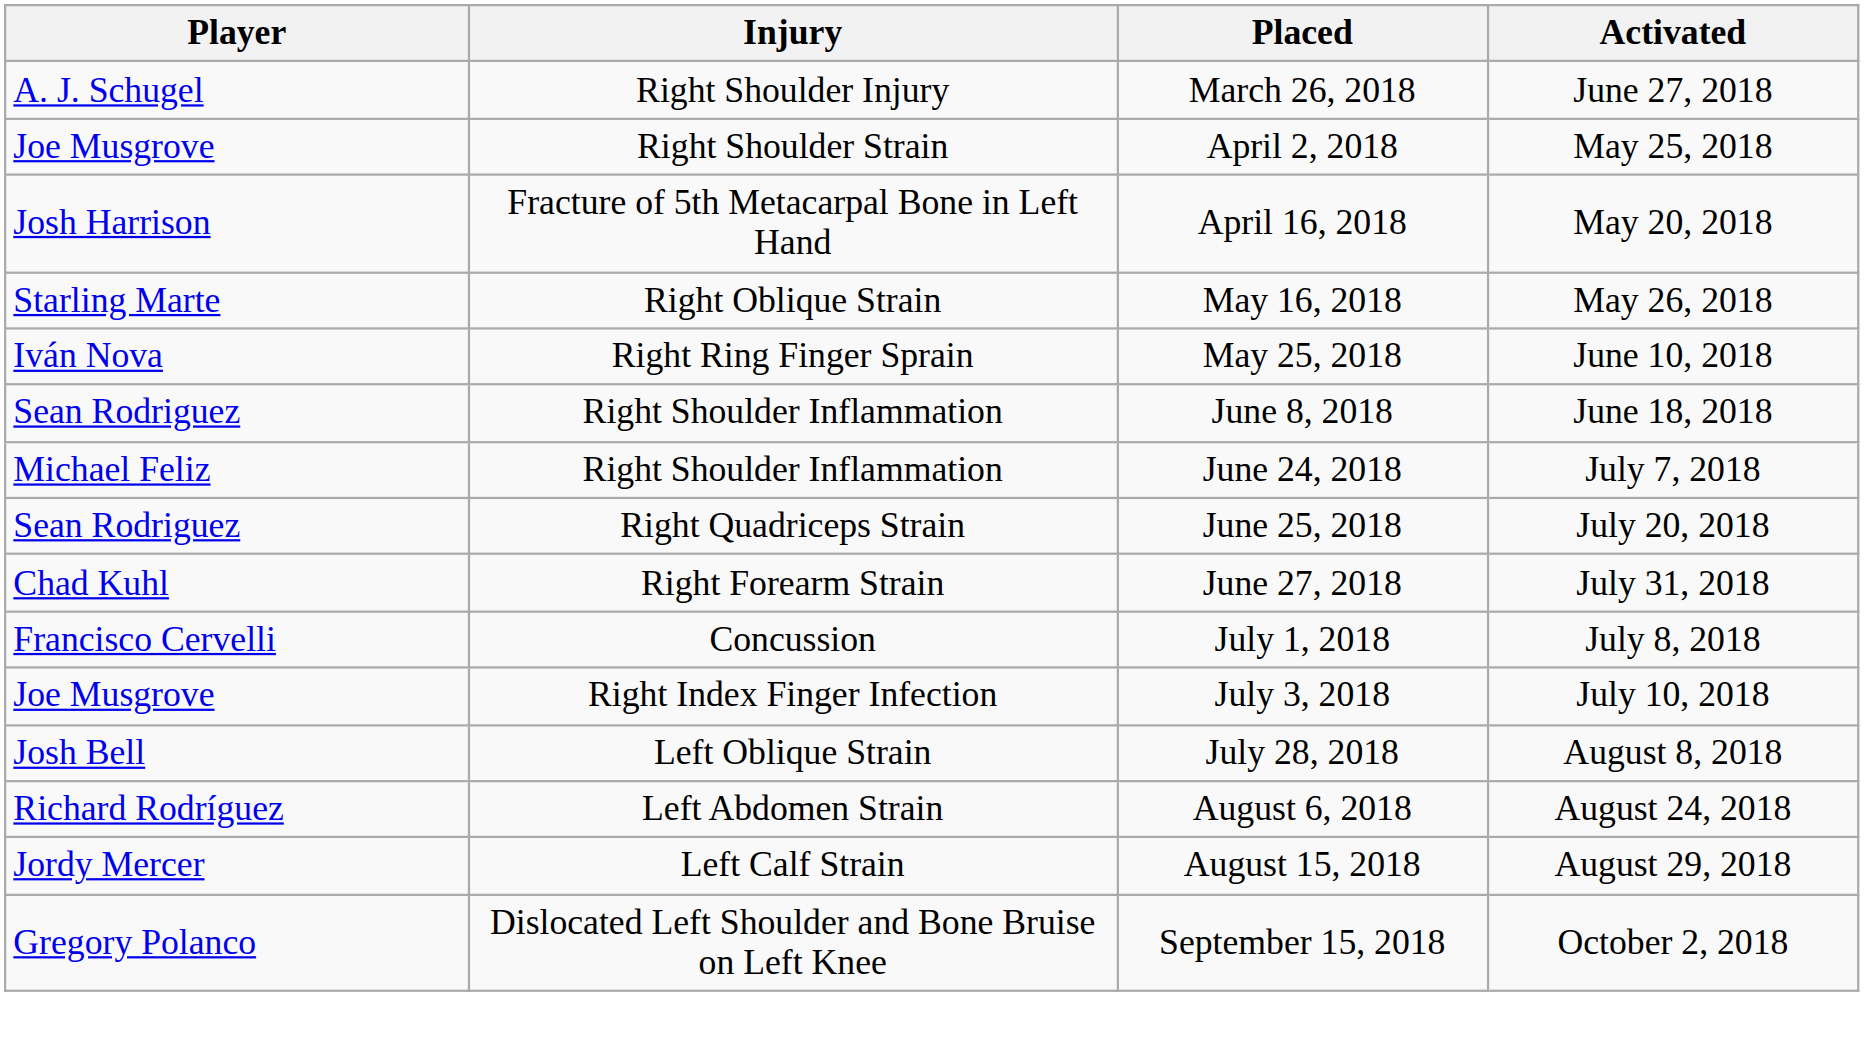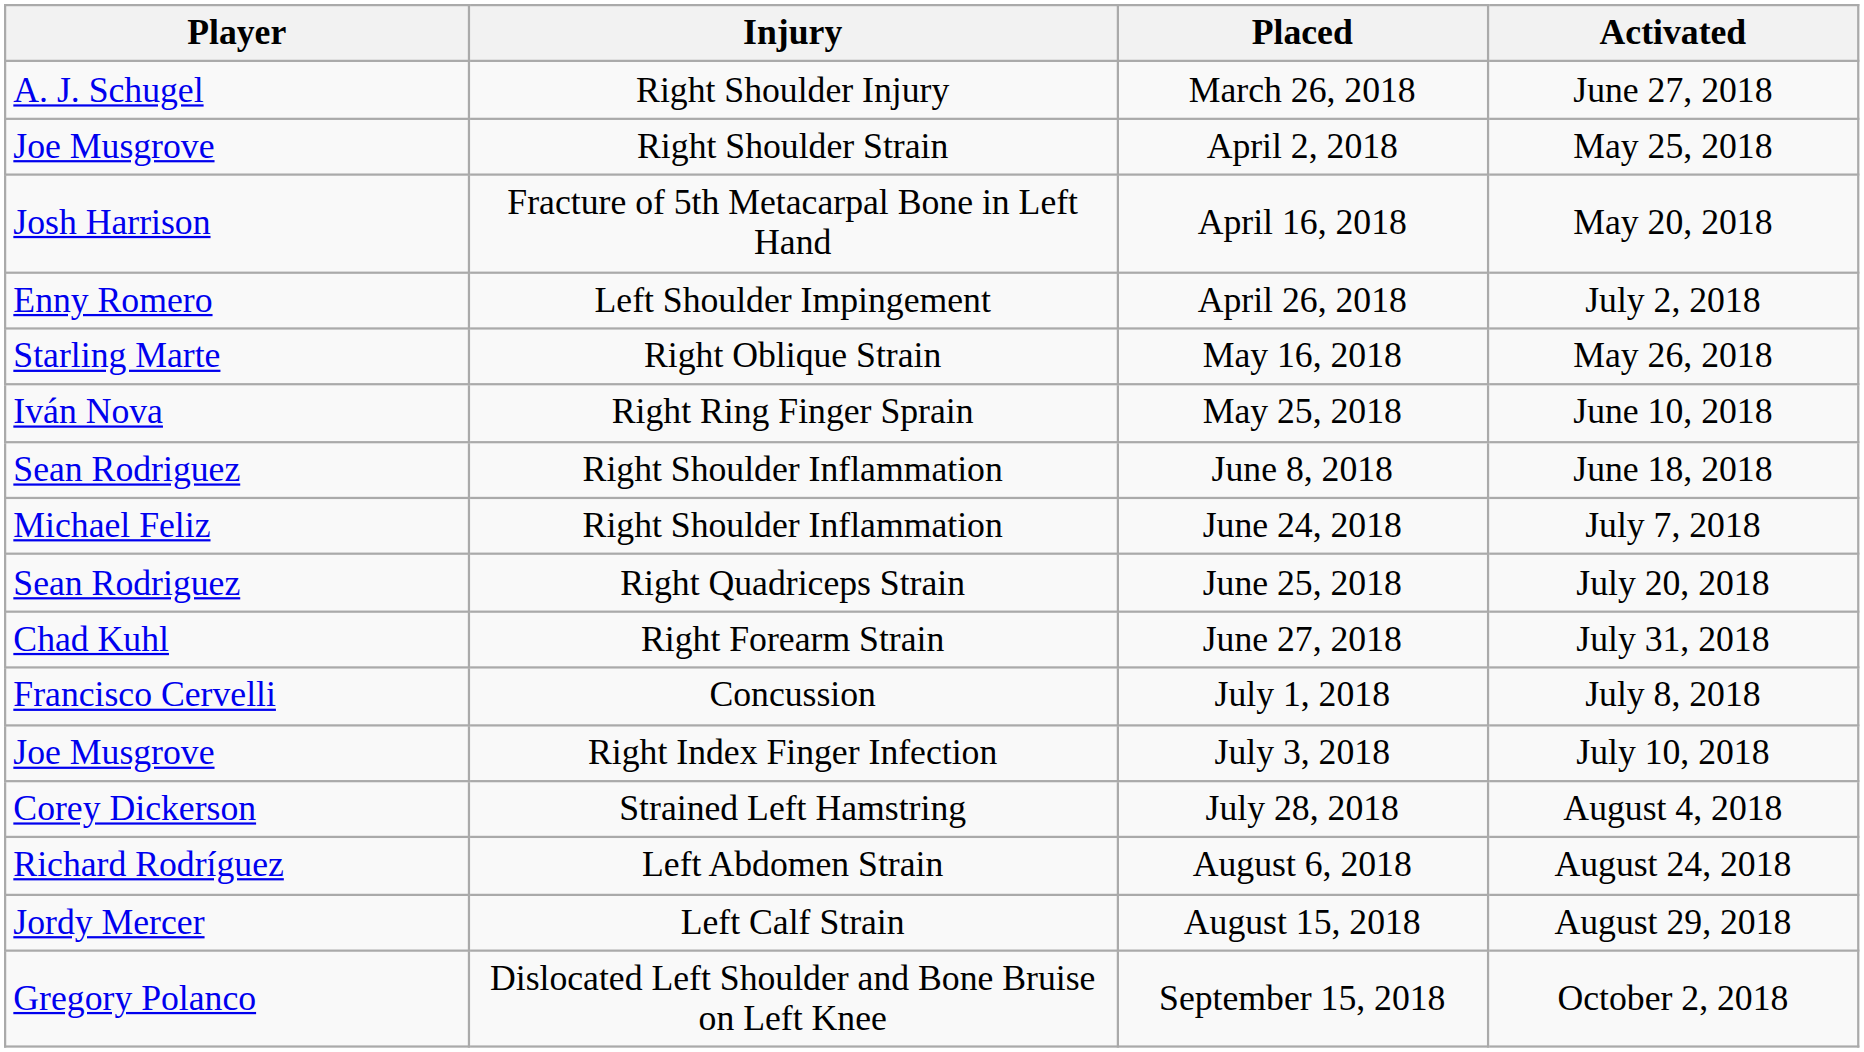+ row: Enny Romero | Left Shoulder Impingement | April 26, 2018 | July 2, 2018
- row: Josh Bell | Left Oblique Strain | July 28, 2018 | August 8, 2018
+ row: Corey Dickerson | Strained Left Hamstring | July 28, 2018 | August 4, 2018
